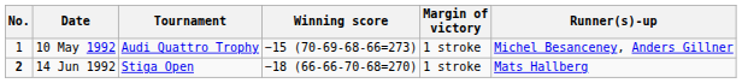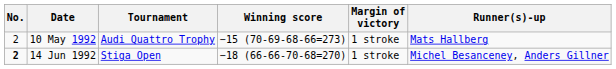10 May 1992 | No.: 1 -> 2
10 May 1992 | Runner(s)-up: Michel Besanceney, Anders Gillner -> Mats Hallberg
14 Jun 1992 | Runner(s)-up: Mats Hallberg -> Michel Besanceney, Anders Gillner
